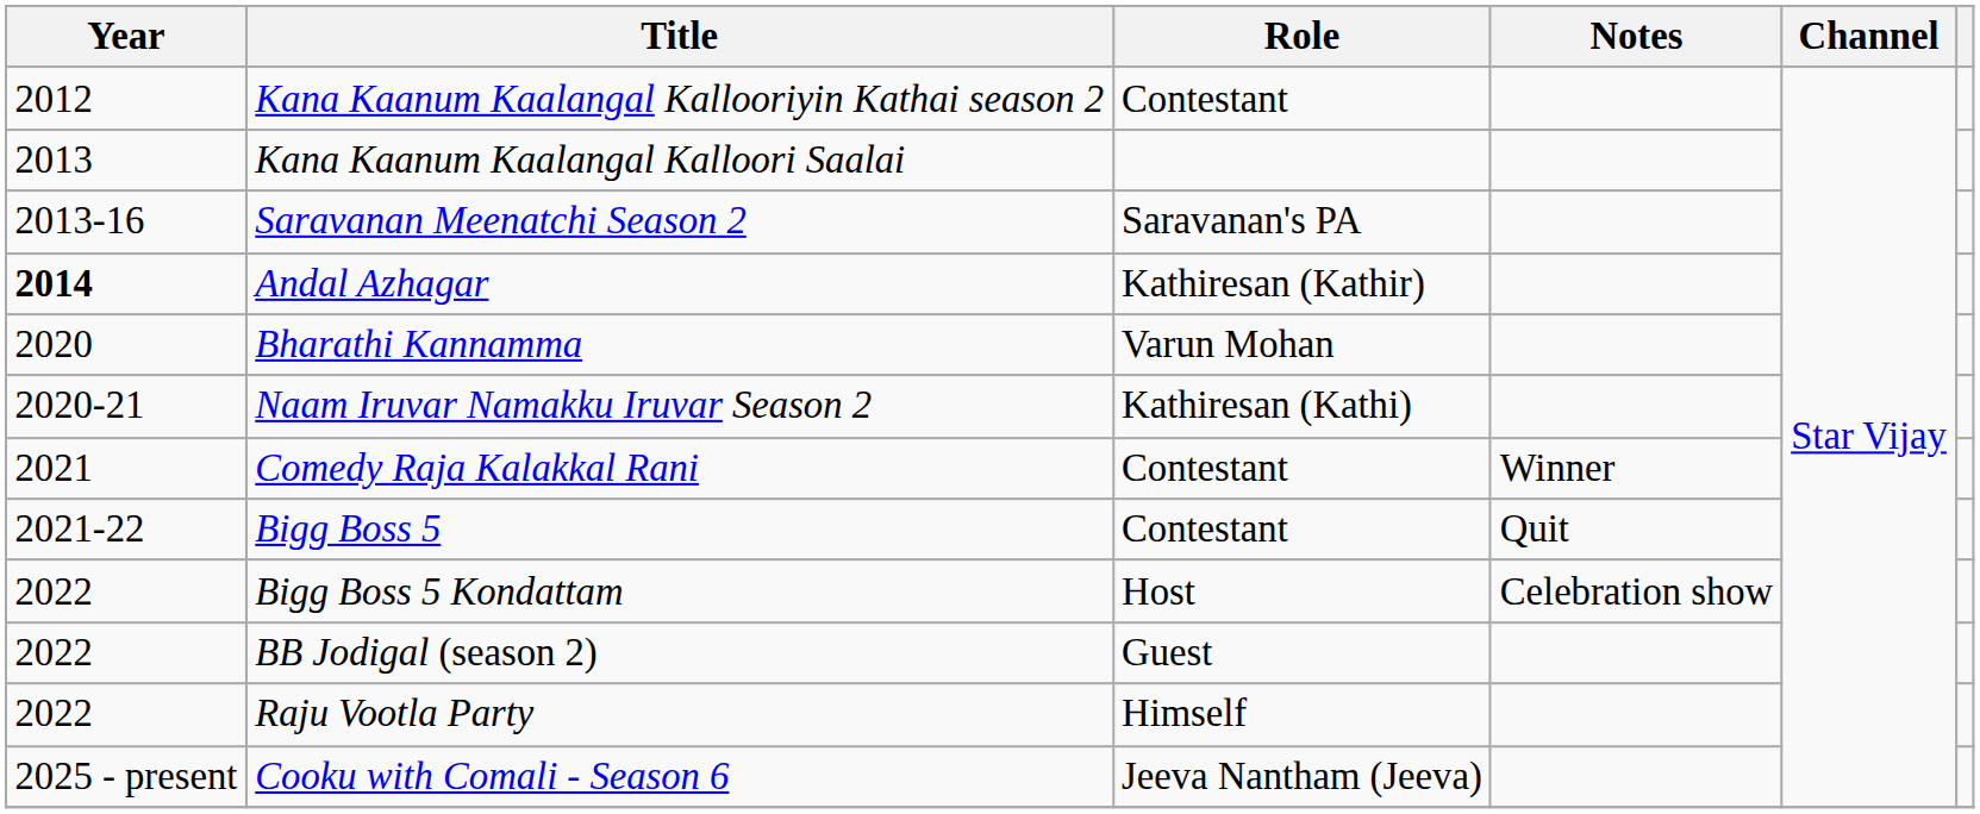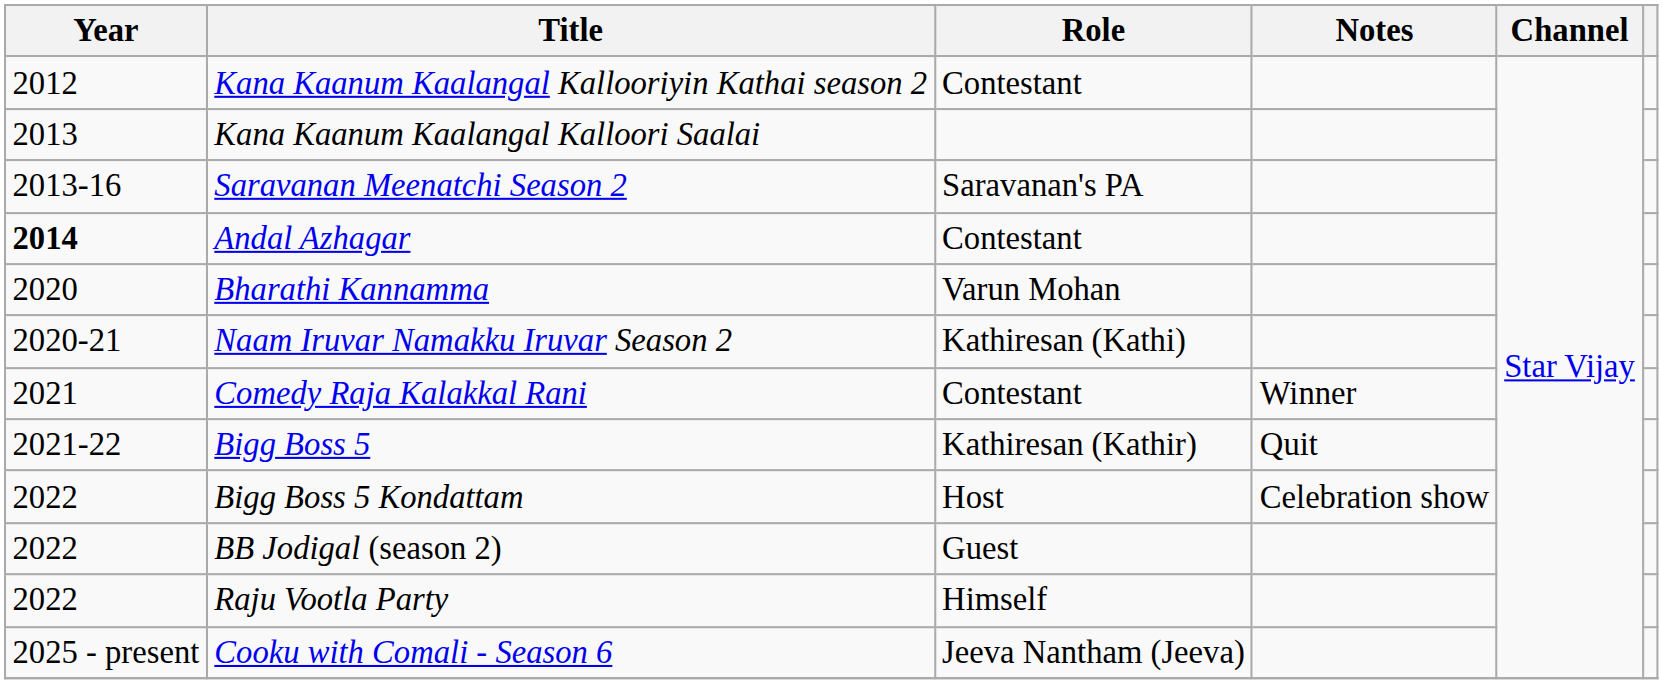Andal Azhagar | Role: Kathiresan (Kathir) -> Contestant
Bigg Boss 5 | Role: Contestant -> Kathiresan (Kathir)
